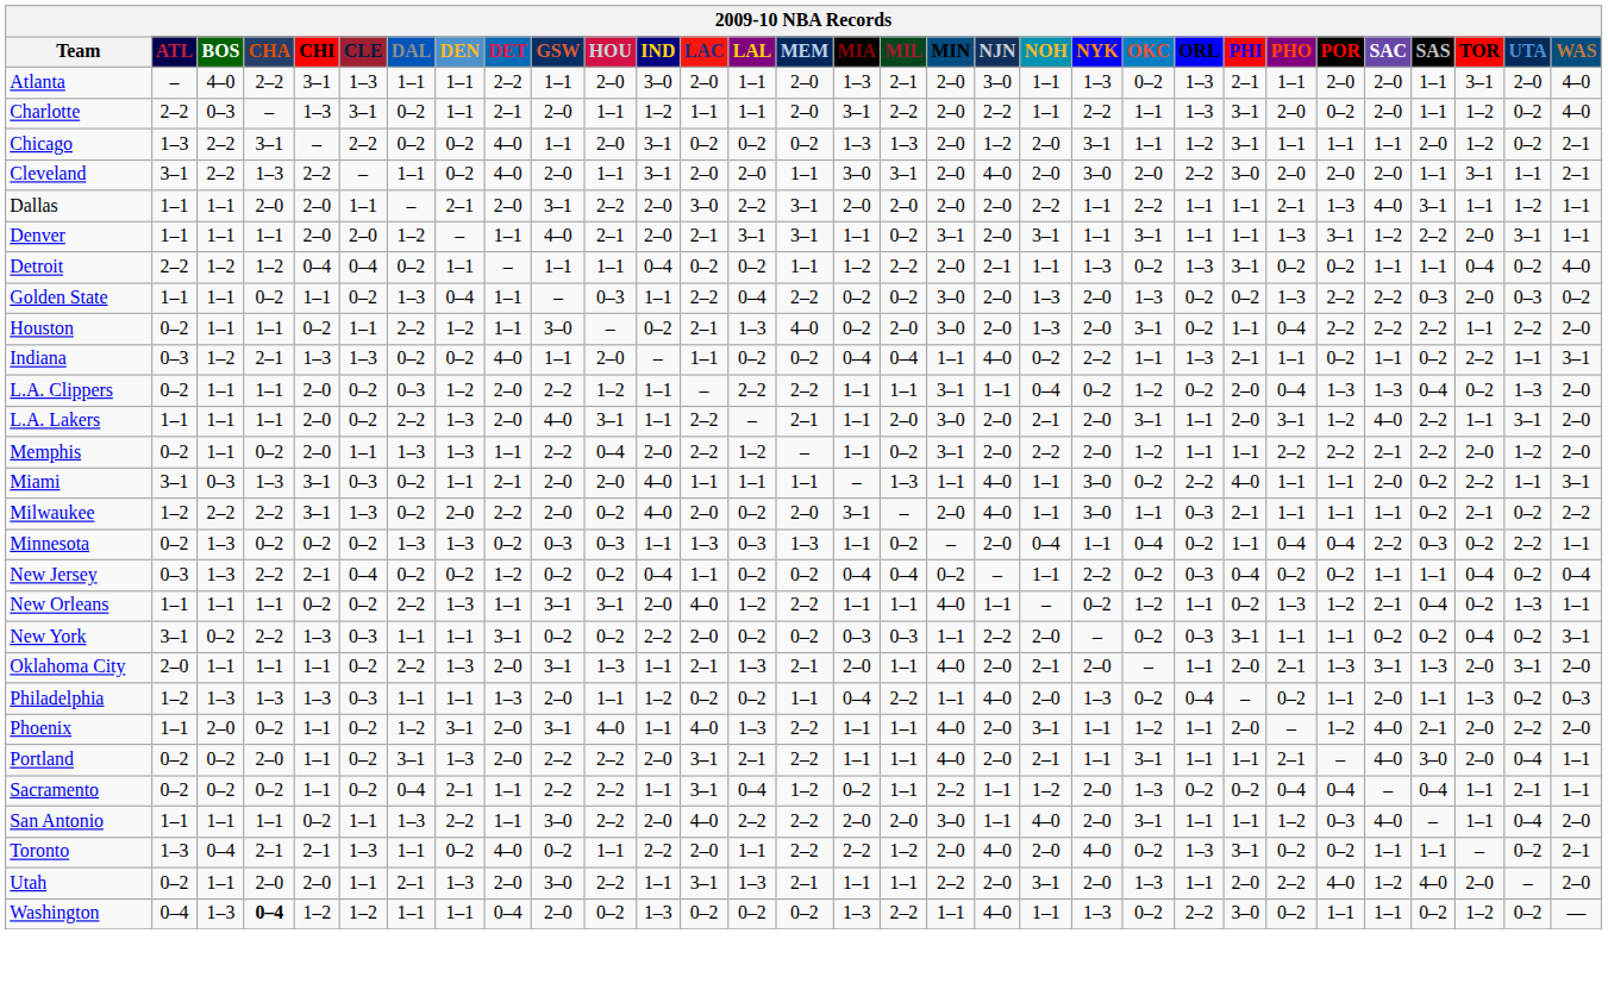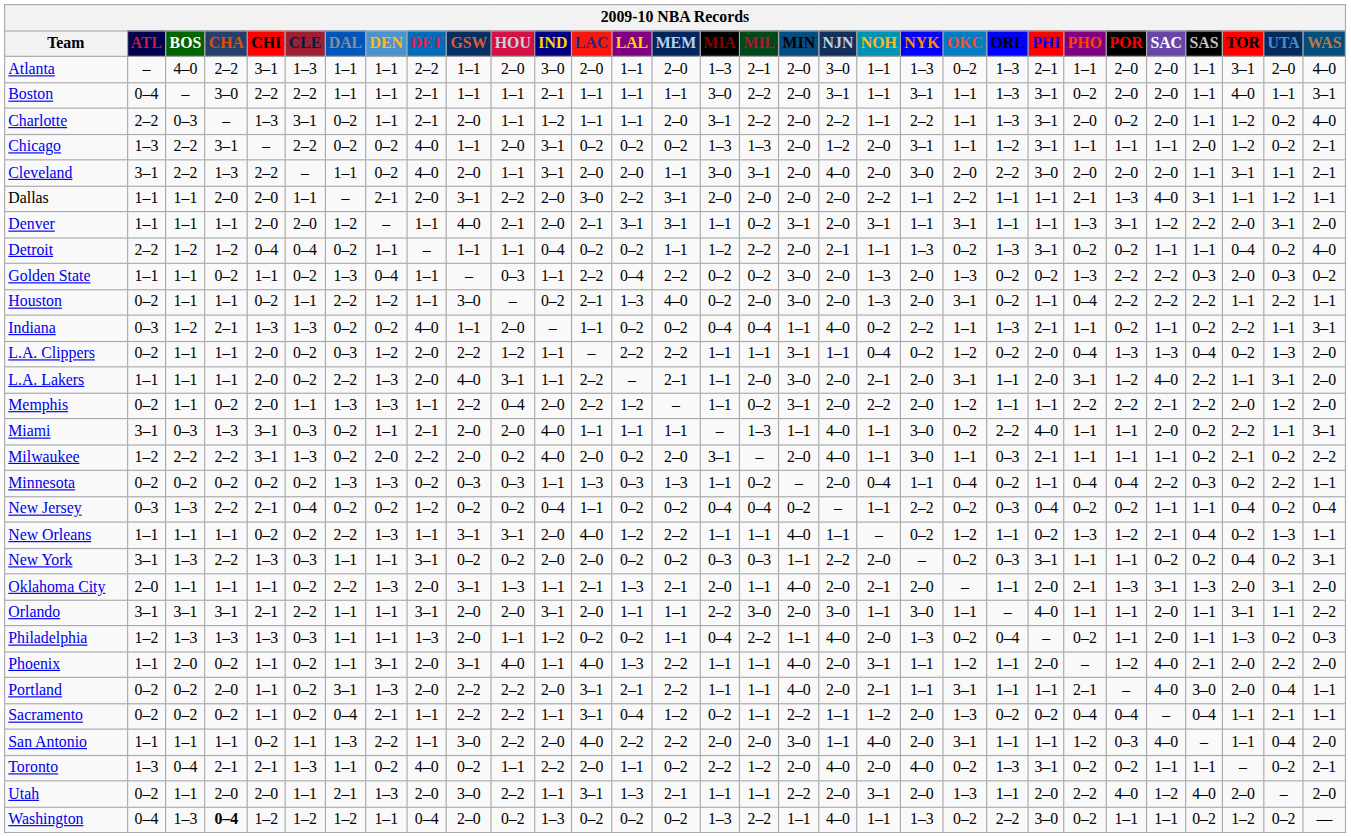+ row: Boston | 0–4 | – | 3–0 | 2–2 | 2–2 | 1–1 | 1–1 | 2–1 | 1–1 | 1–1 | 2–1 | 1–1 | 1–1 | 1–1 | 3–0 | 2–2 | 2–0 | 3–1 | 1–1 | 3–1 | 1–1 | 1–3 | 3–1 | 0–2 | 2–0 | 2–0 | 1–1 | 4–0 | 1–1 | 3–1
Denver | WAS: 1–1 -> 2–0
Houston | WAS: 2–0 -> 1–1
Minnesota | BOS: 1–3 -> 0–2
New York | BOS: 0–2 -> 1–3
New York | IND: 2–2 -> 2–0
+ row: Orlando | 3–1 | 3–1 | 3–1 | 2–1 | 2–2 | 1–1 | 1–1 | 3–1 | 2–0 | 2–0 | 3–1 | 2–0 | 1–1 | 1–1 | 2–2 | 3–0 | 2–0 | 3–0 | 1–1 | 3–0 | 1–1 | – | 4–0 | 1–1 | 1–1 | 2–0 | 1–1 | 3–1 | 1–1 | 2–2
Phoenix | DAL: 1–2 -> 1–1
Toronto | MEM: 2–2 -> 0–2
Washington | DAL: 1–1 -> 1–2
